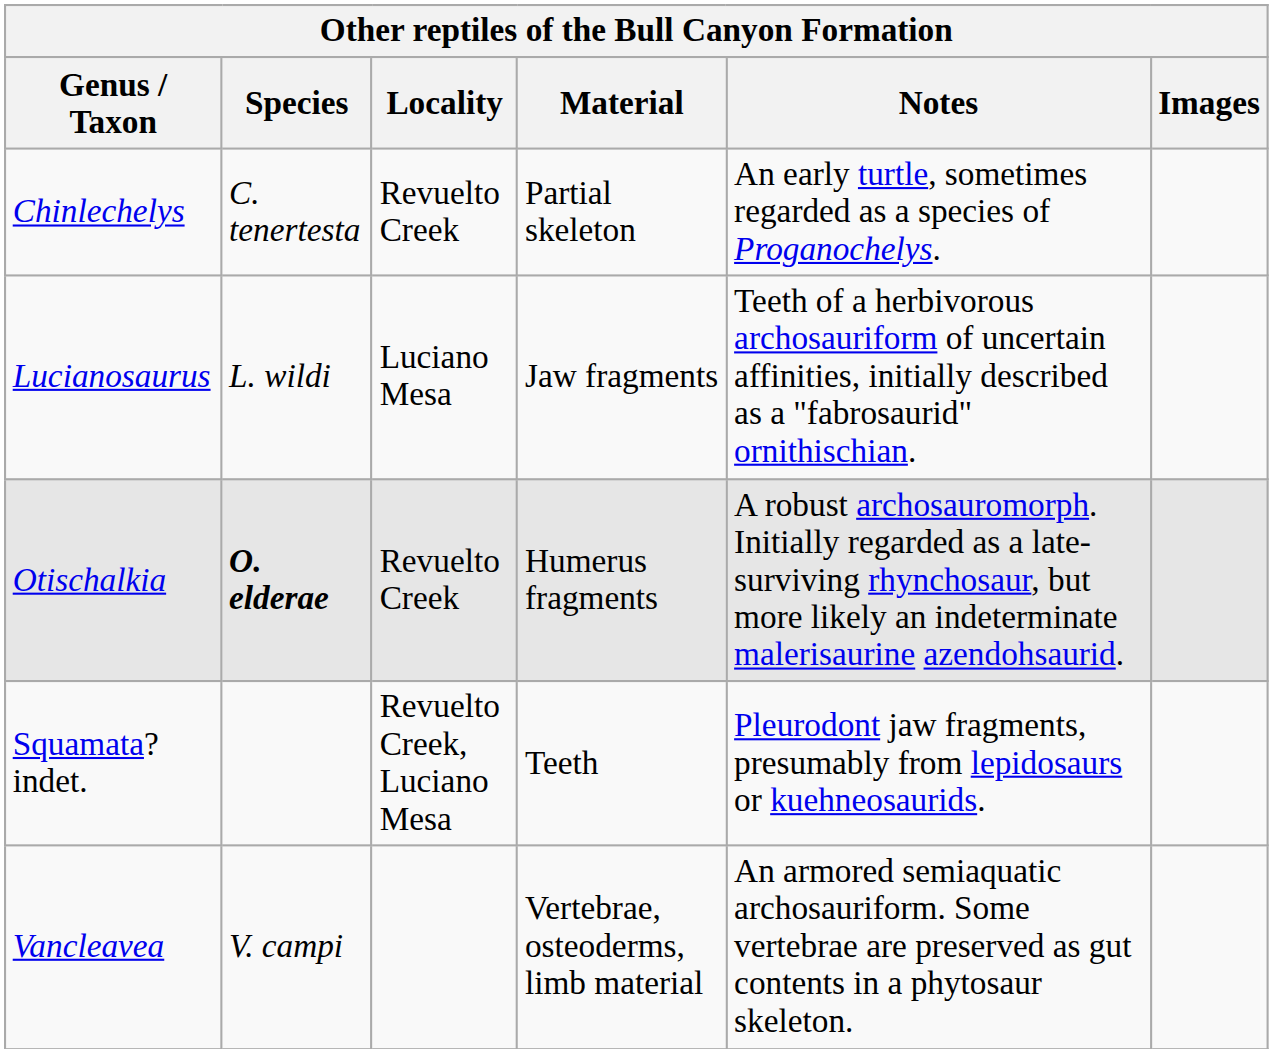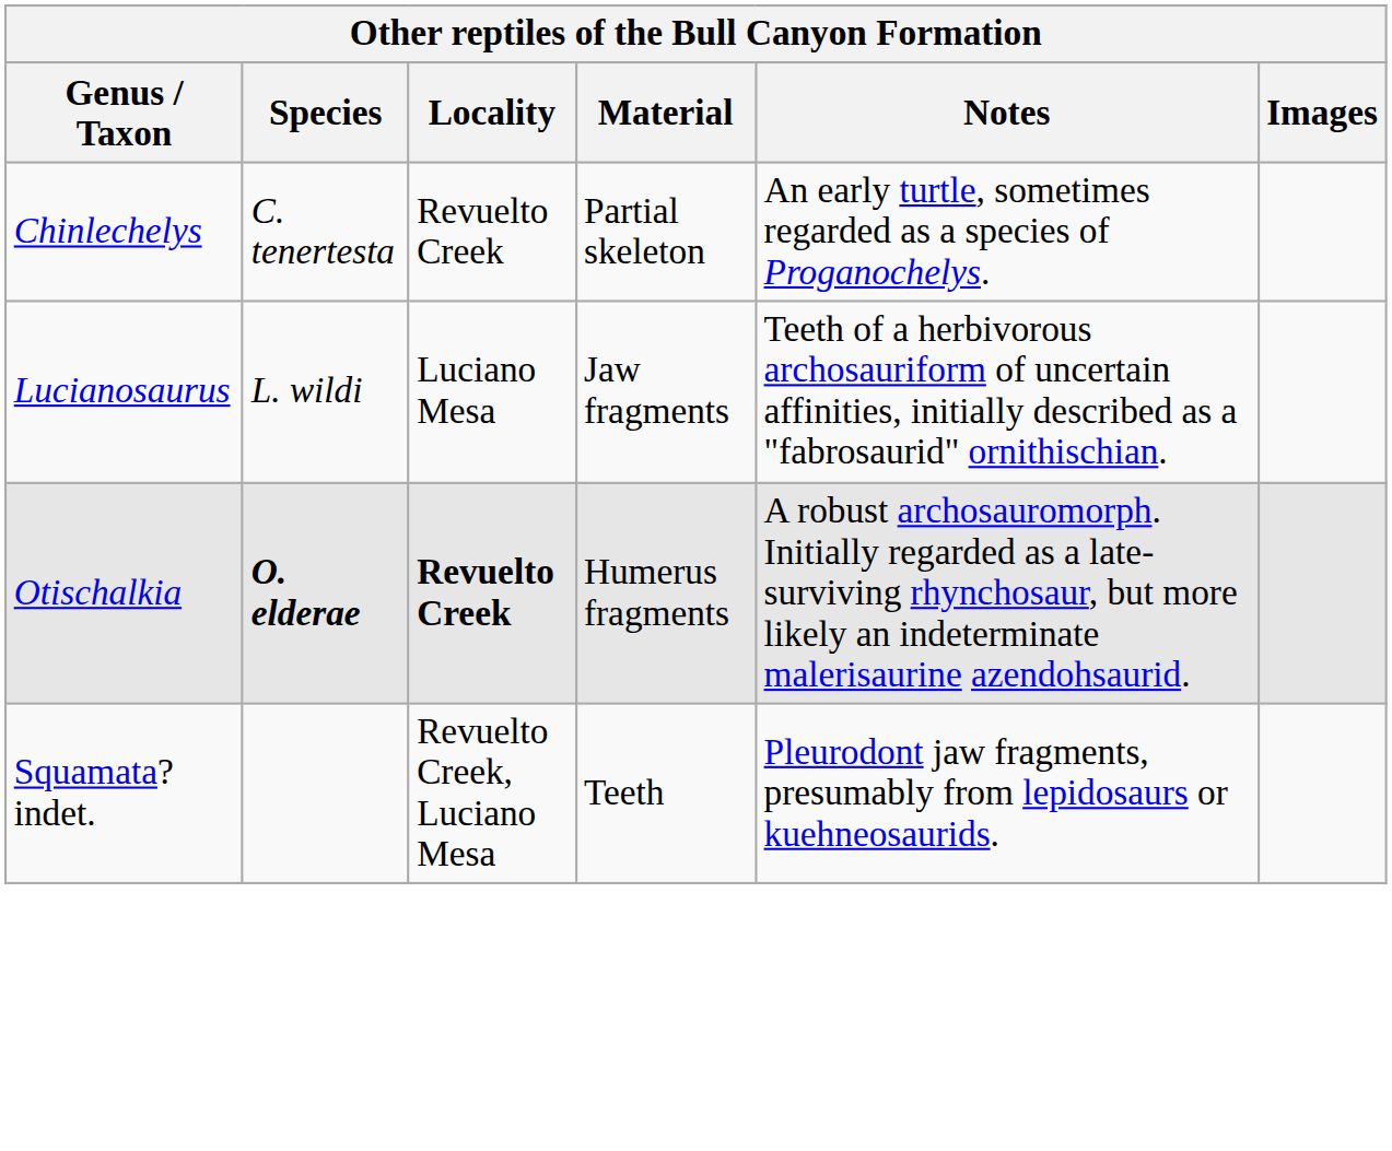Otischalkia | Locality: normal -> bold
- row: Vancleavea | V. campi | Vertebrae, osteoderms, limb material | An armored semiaquatic archosauriform. Some vertebrae are preserved as gut contents in a phytosaur skeleton.
